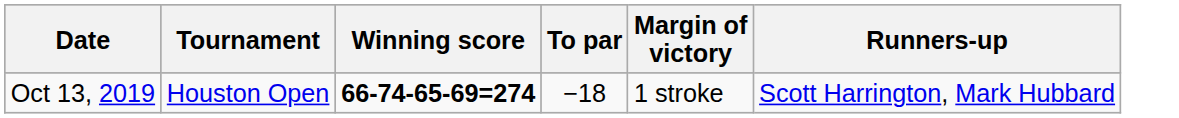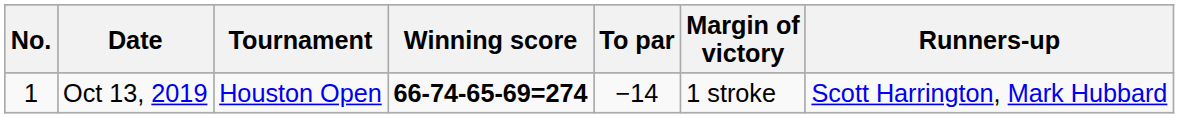+ column: No. | 1
Oct 13, 2019 | To par: −18 -> −14
